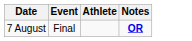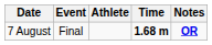+ column: Time | 1.68 m
